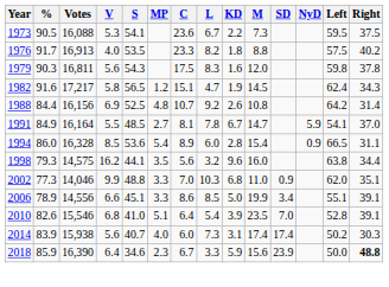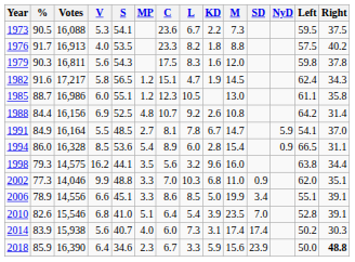+ row: 1985 | 88.7 | 16,986 | 6.0 | 55.1 | 1.2 | 12.3 | 10.5 | 13.0 | 61.1 | 35.8
